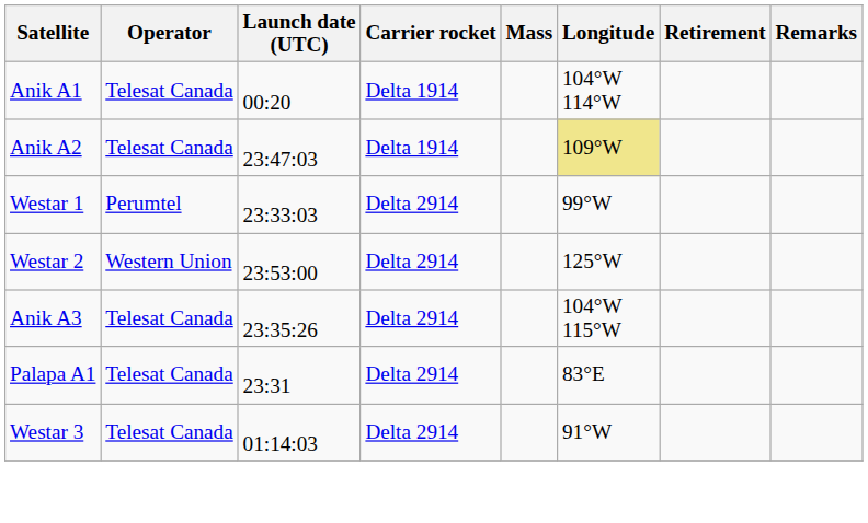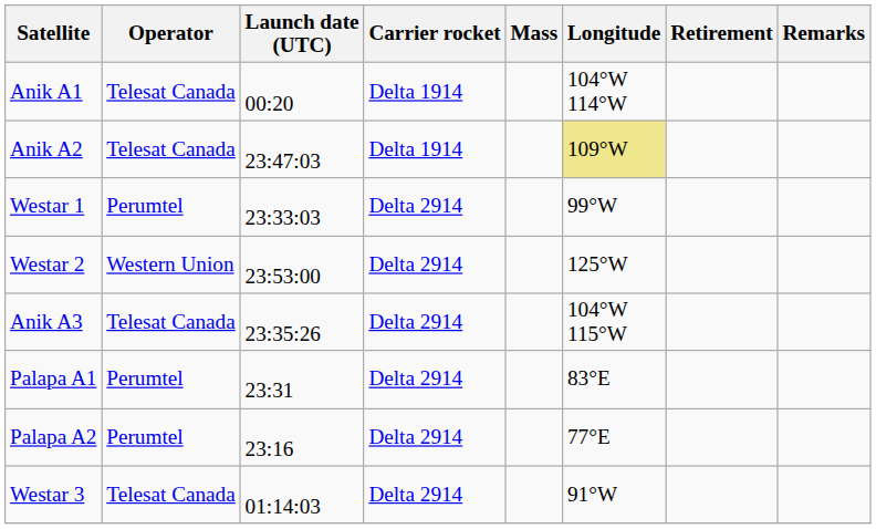Palapa A1 | Operator: Telesat Canada -> Perumtel
+ row: Palapa A2 | Perumtel | 23:16 | Delta 2914 | 77°E
